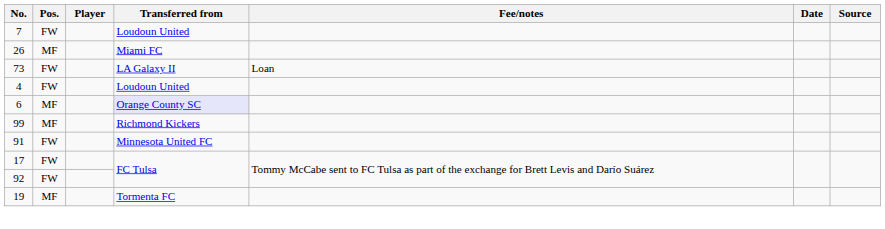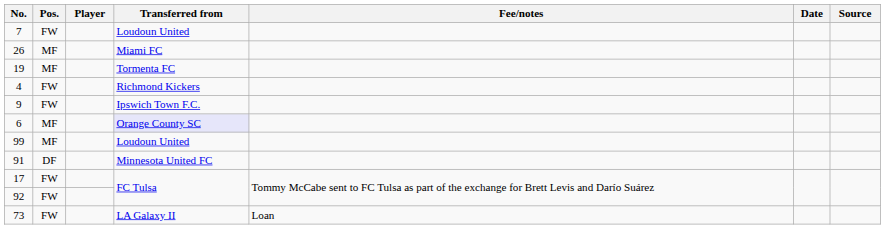rows swapped: 19 <-> 73
4 | Transferred from: Loudoun United -> Richmond Kickers
+ row: 9 | FW | Ipswich Town F.C.
99 | Transferred from: Richmond Kickers -> Loudoun United
91 | Pos.: FW -> DF
